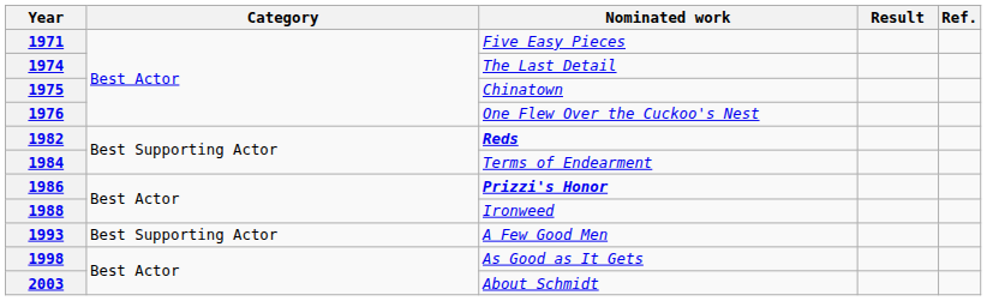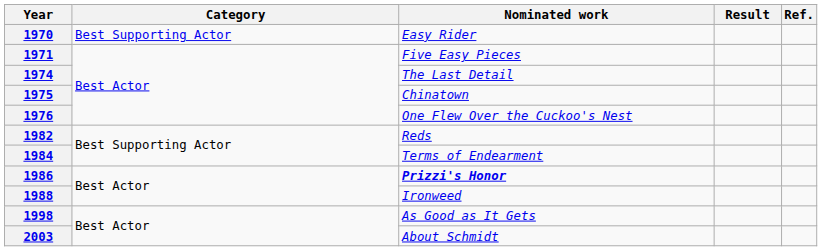+ row: 1970 | Best Supporting Actor | Easy Rider
1982 | Nominated work: bold -> normal
- row: 1993 | Best Supporting Actor | A Few Good Men
